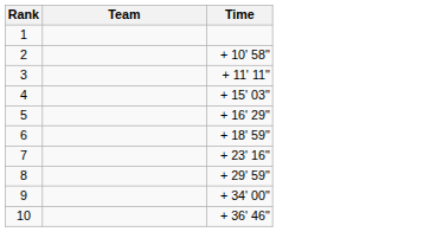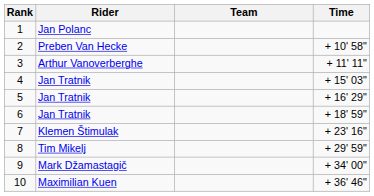+ column: Rider | Jan Polanc | Preben Van Hecke | Arthur Vanoverberghe | Jan Tratnik | Jan Tratnik | Jan Tratnik | Klemen Štimulak | Tim Mikelj | Mark Džamastagič | Maximilian Kuen
